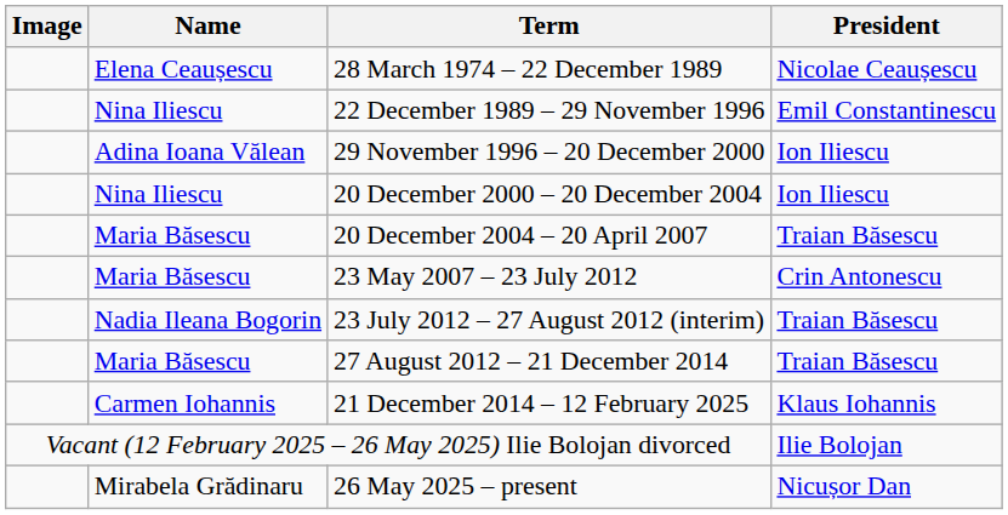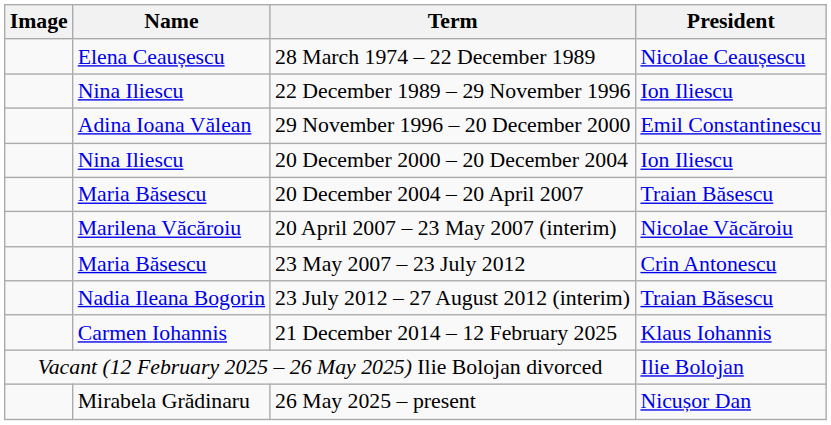22 December 1989 – 29 November 1996 | President: Emil Constantinescu -> Ion Iliescu
29 November 1996 – 20 December 2000 | President: Ion Iliescu -> Emil Constantinescu
+ row: Marilena Văcăroiu | 20 April 2007 – 23 May 2007 (interim) | Nicolae Văcăroiu
- row: Maria Băsescu | 27 August 2012 – 21 December 2014 | Traian Băsescu
